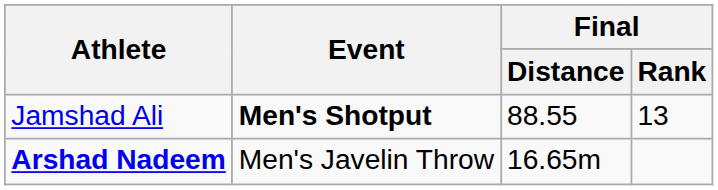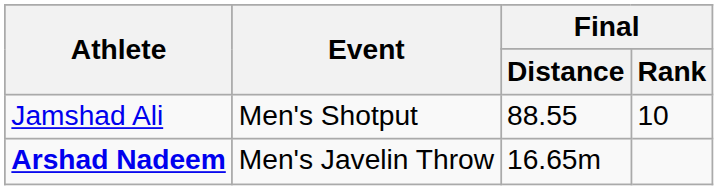Jamshad Ali | Event: bold -> normal
Jamshad Ali | Final / Rank: 13 -> 10
